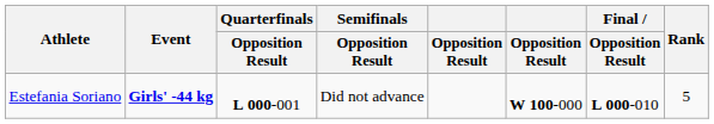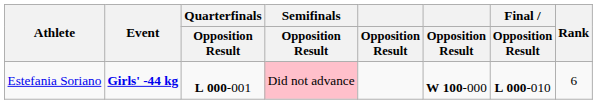Estefania Soriano | Semifinals / Opposition Result: no background -> pink background
Estefania Soriano | Rank: 5 -> 6
